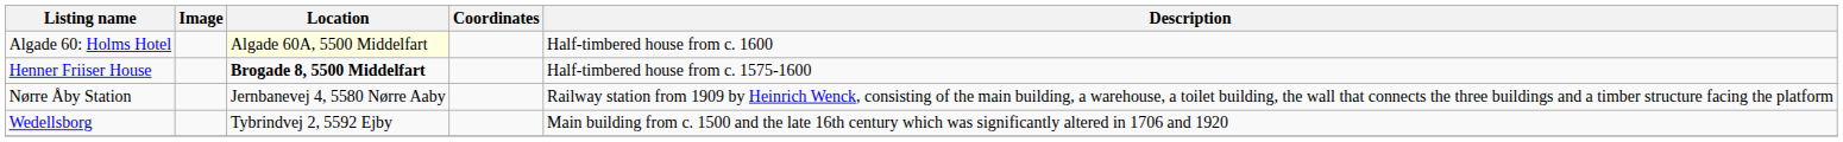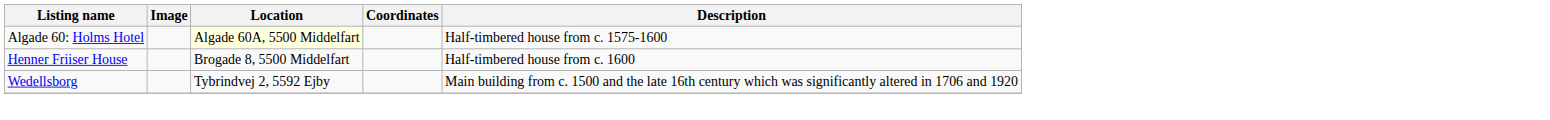Algade 60: Holms Hotel | Description: Half-timbered house from c. 1600 -> Half-timbered house from c. 1575-1600
Henner Friiser House | Location: bold -> normal
Henner Friiser House | Description: Half-timbered house from c. 1575-1600 -> Half-timbered house from c. 1600
- row: Nørre Åby Station | Jernbanevej 4, 5580 Nørre Aaby | Railway station from 1909 by Heinrich Wenck, consisting of the main building, a warehouse, a toilet building, the wall that connects the three buildings and a timber structure facing the platform
